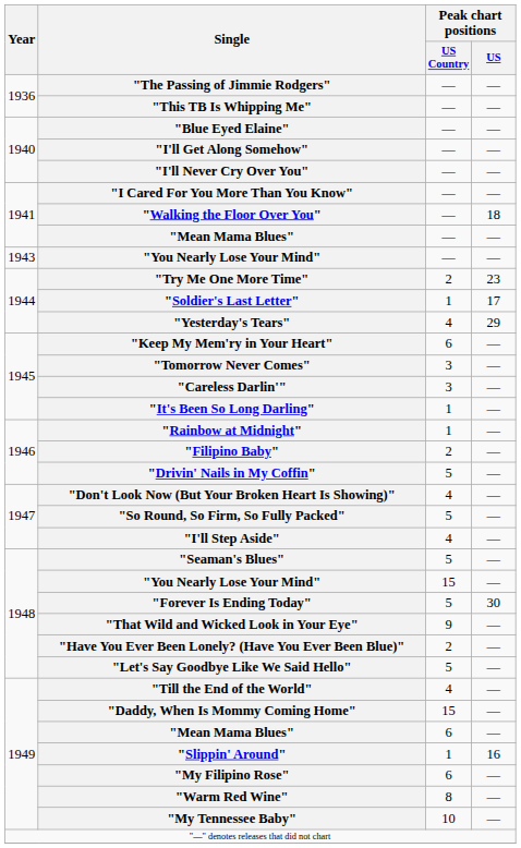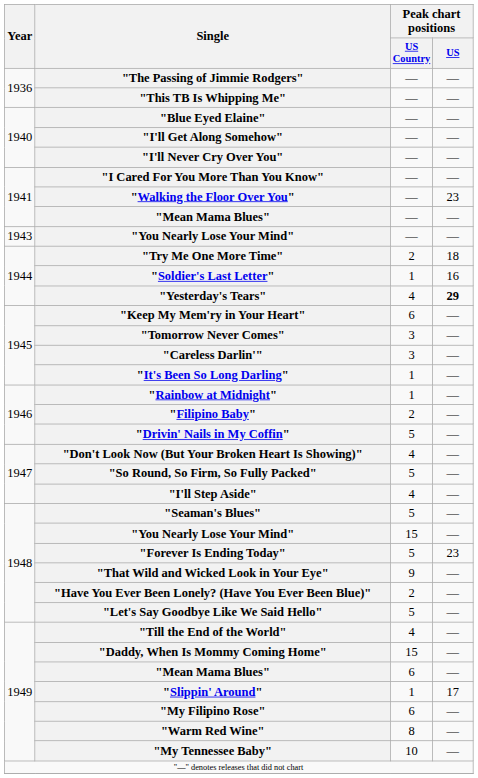"Walking the Floor Over You" | Peak chart positions / US: 18 -> 23
"Try Me One More Time" | Peak chart positions / US: 23 -> 18
"Soldier's Last Letter" | Peak chart positions / US: 17 -> 16
"Yesterday's Tears" | Peak chart positions / US: normal -> bold
"Forever Is Ending Today" | Peak chart positions / US: 30 -> 23
"Slippin' Around" | Peak chart positions / US: 16 -> 17
